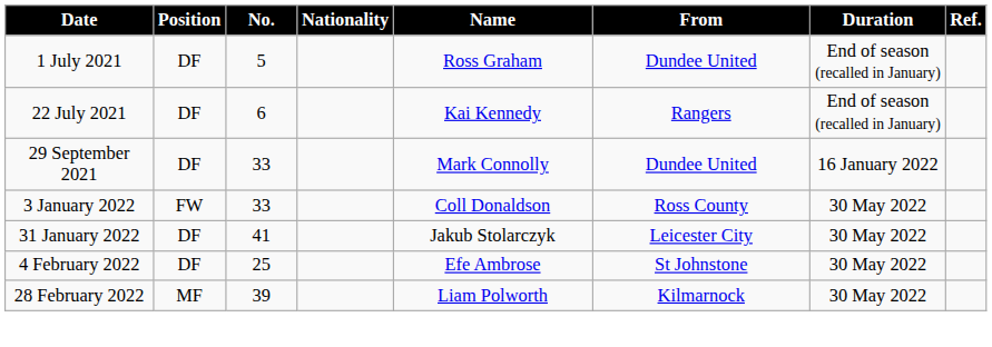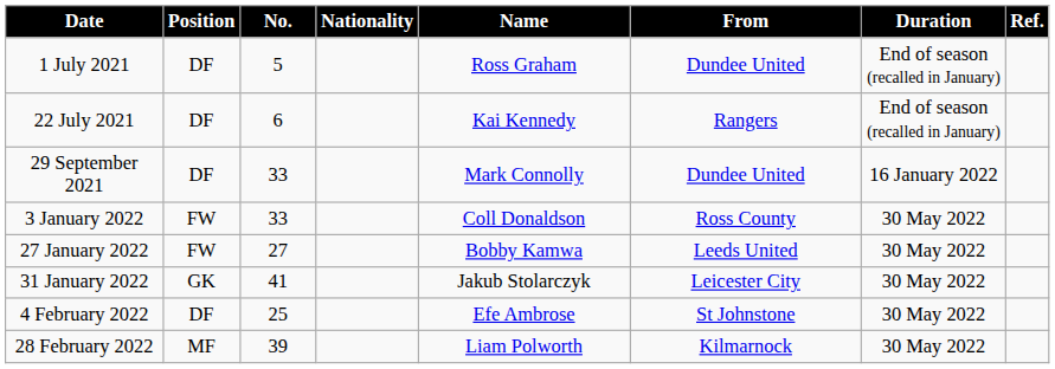+ row: 27 January 2022 | FW | 27 | Bobby Kamwa | Leeds United | 30 May 2022
31 January 2022 | Position: DF -> GK
